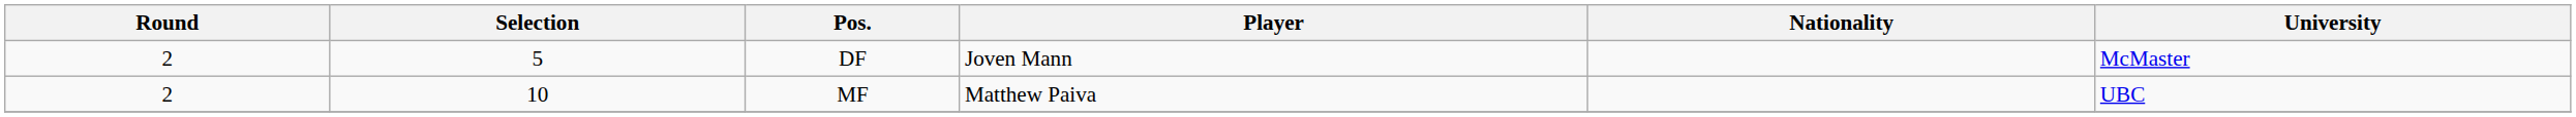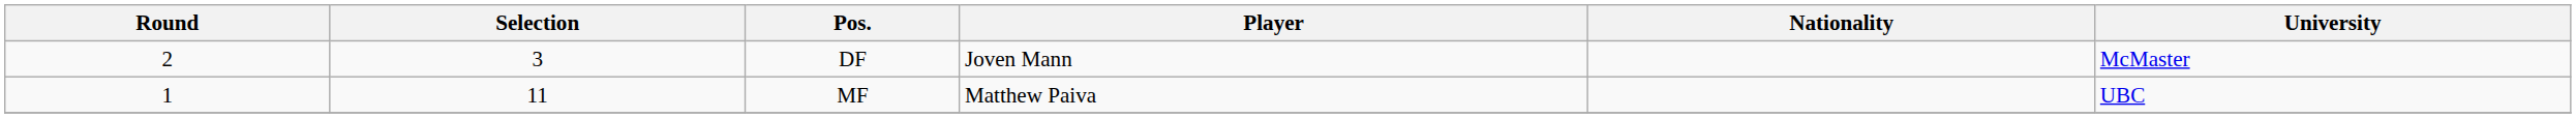DF | Selection: 5 -> 3
MF | Round: 2 -> 1
MF | Selection: 10 -> 11
